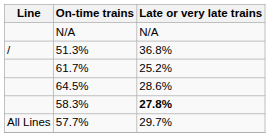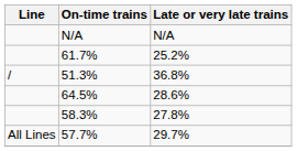rows swapped: 61.7% <-> 51.3%
58.3% | Late or very late trains: bold -> normal
